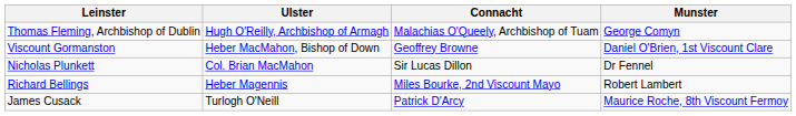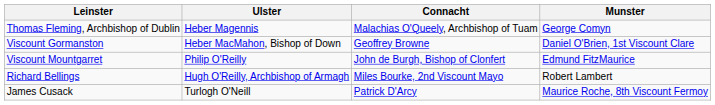Thomas Fleming, Archbishop of Dublin | Ulster: Hugh O'Reilly, Archbishop of Armagh -> Heber Magennis
+ row: Viscount Mountgarret | Philip O'Reilly | John de Burgh, Bishop of Clonfert | Edmund FitzMaurice
- row: Nicholas Plunkett | Col. Brian MacMahon | Sir Lucas Dillon | Dr Fennel
Richard Bellings | Ulster: Heber Magennis -> Hugh O'Reilly, Archbishop of Armagh
